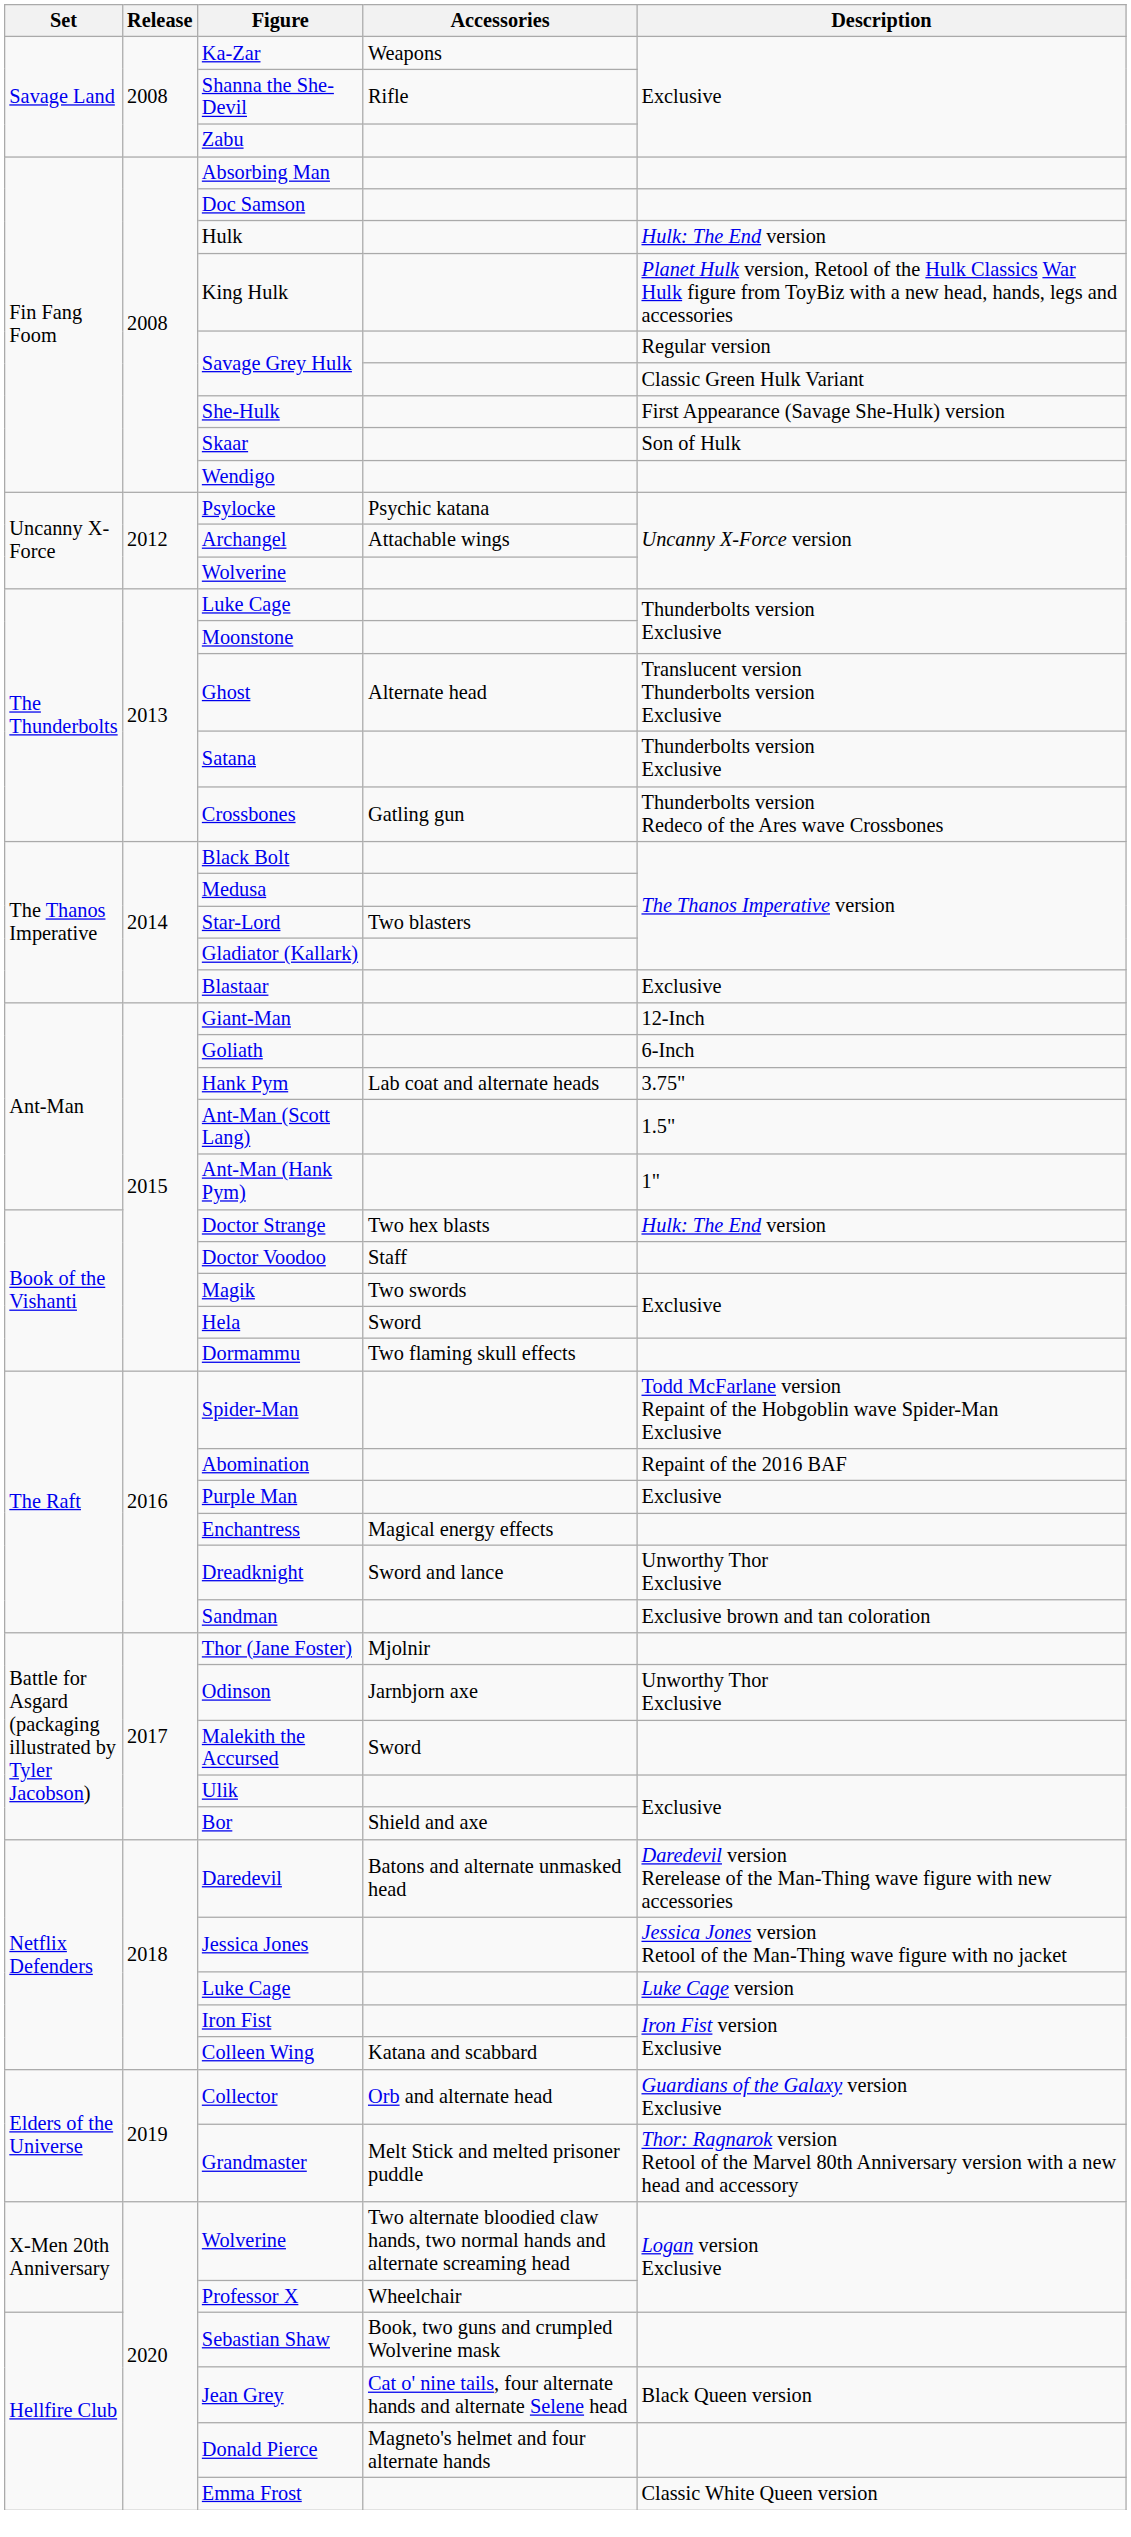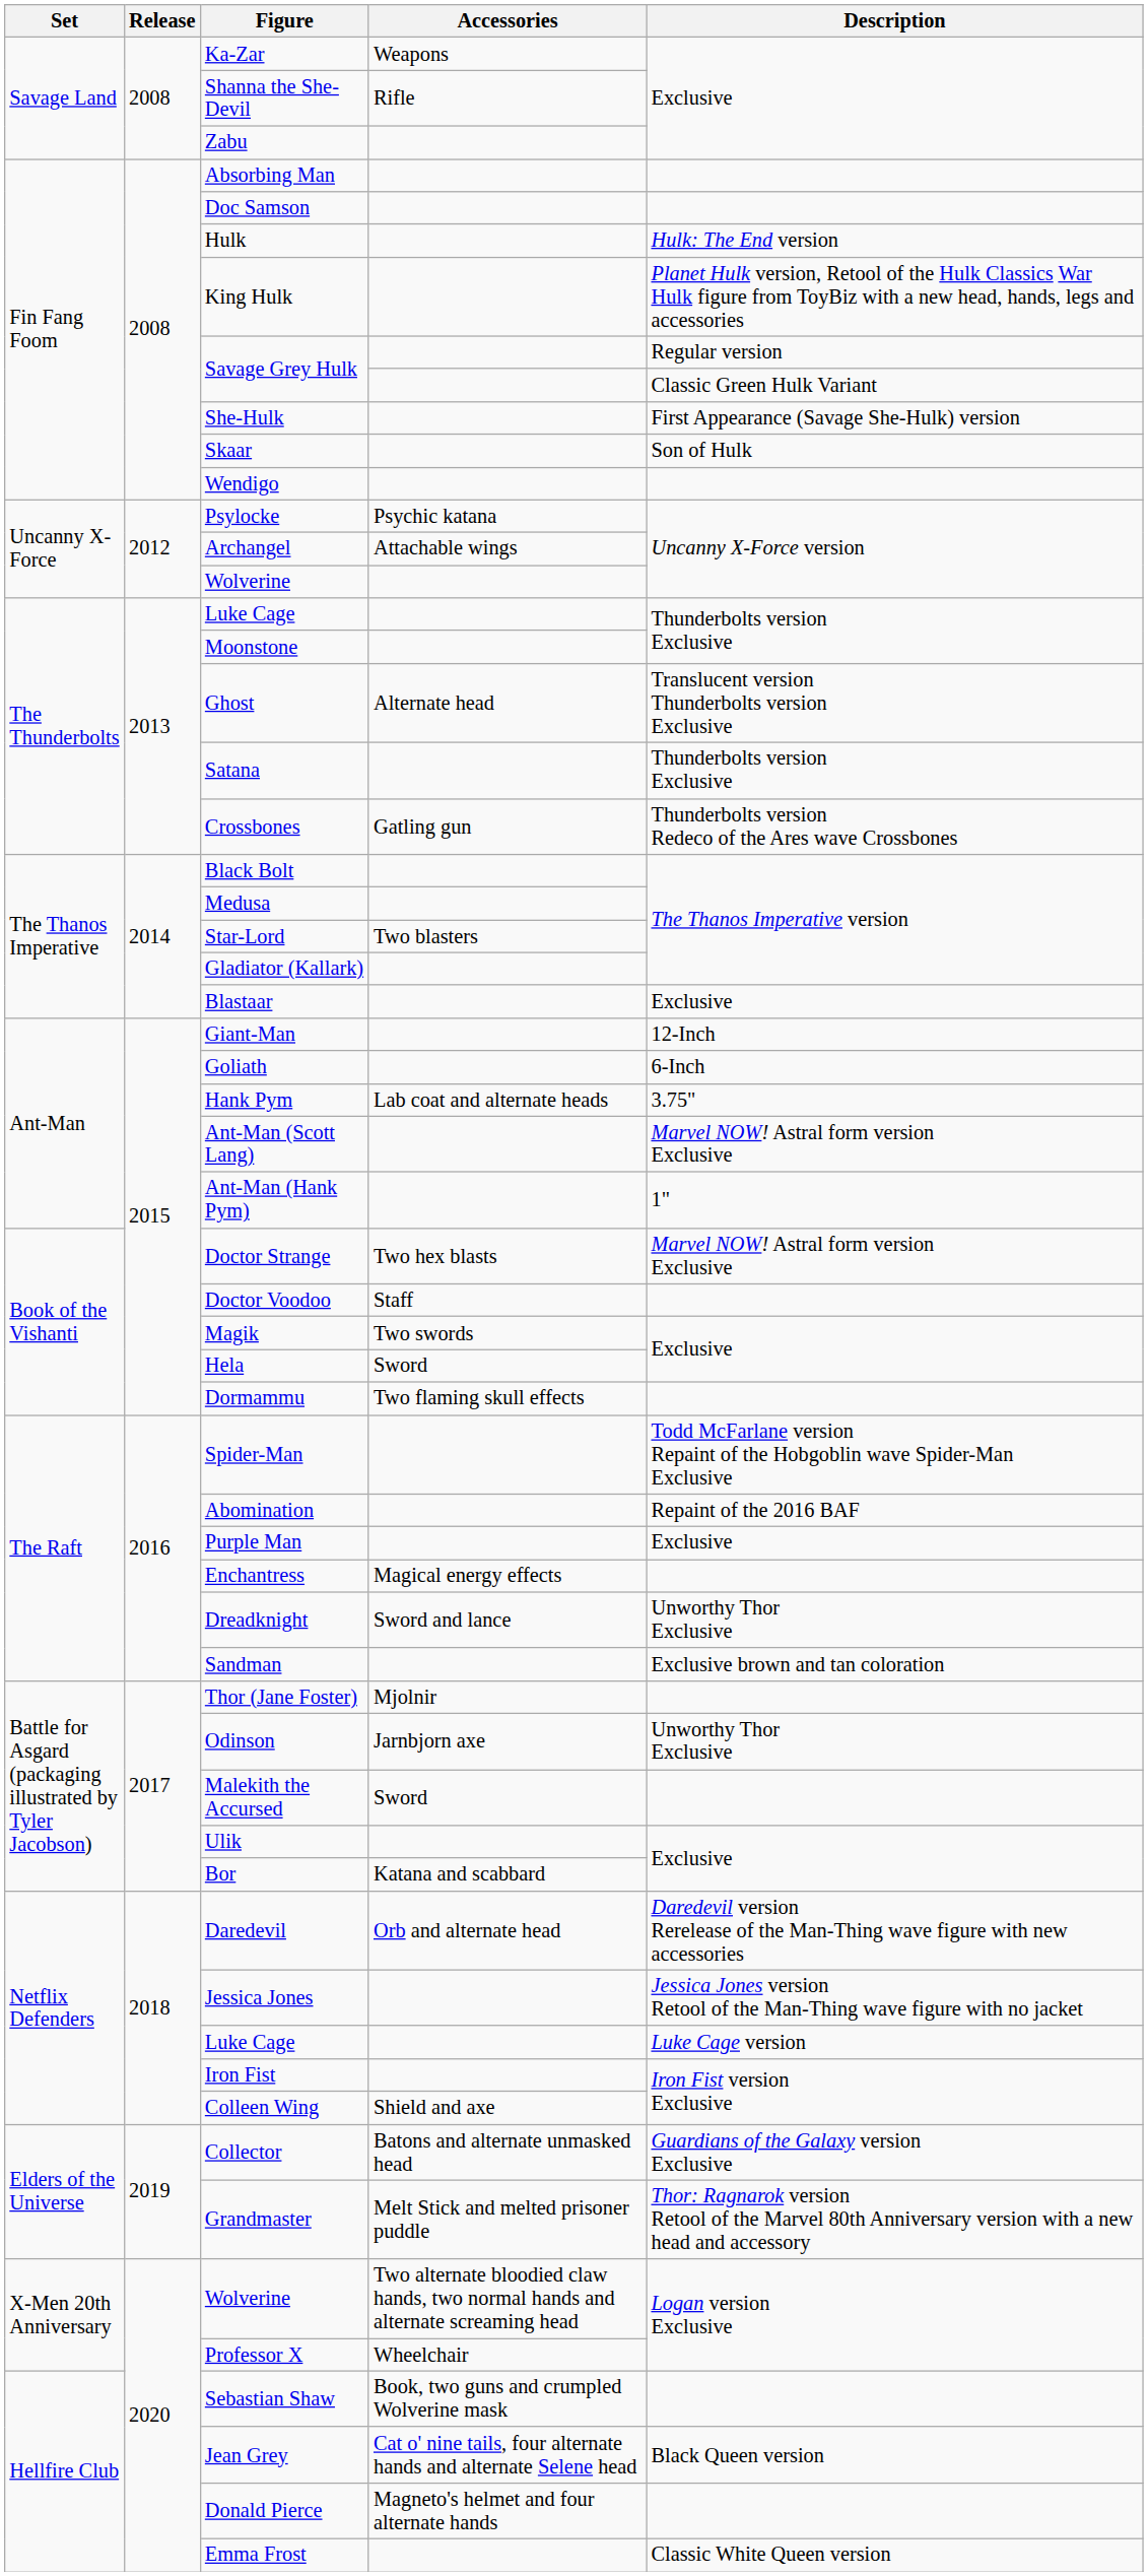Ant-Man (Scott Lang) | Description: 1.5" -> Marvel NOW! Astral form version Exclusive
Doctor Strange | Description: Hulk: The End version -> Marvel NOW! Astral form version Exclusive
Bor | Accessories: Shield and axe -> Katana and scabbard
Daredevil | Accessories: Batons and alternate unmasked head -> Orb and alternate head
Colleen Wing | Accessories: Katana and scabbard -> Shield and axe
Collector | Accessories: Orb and alternate head -> Batons and alternate unmasked head
